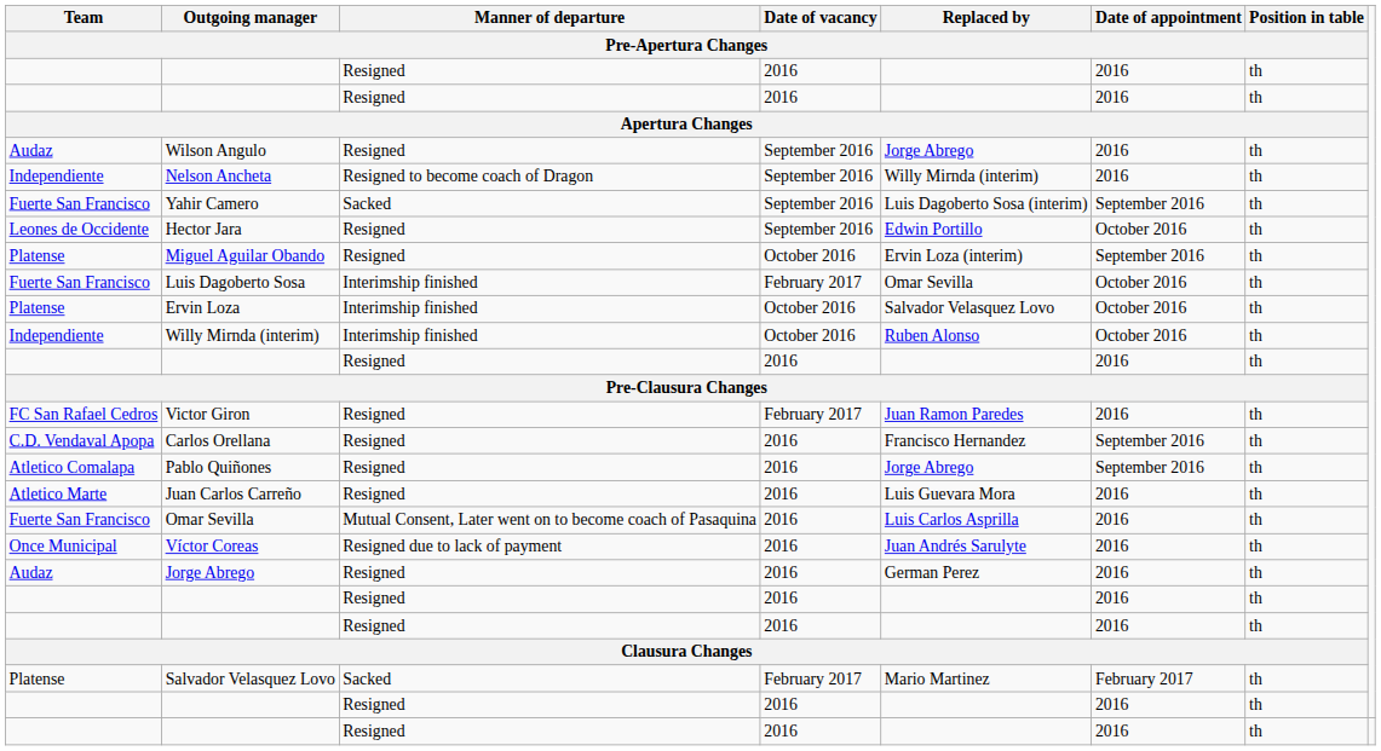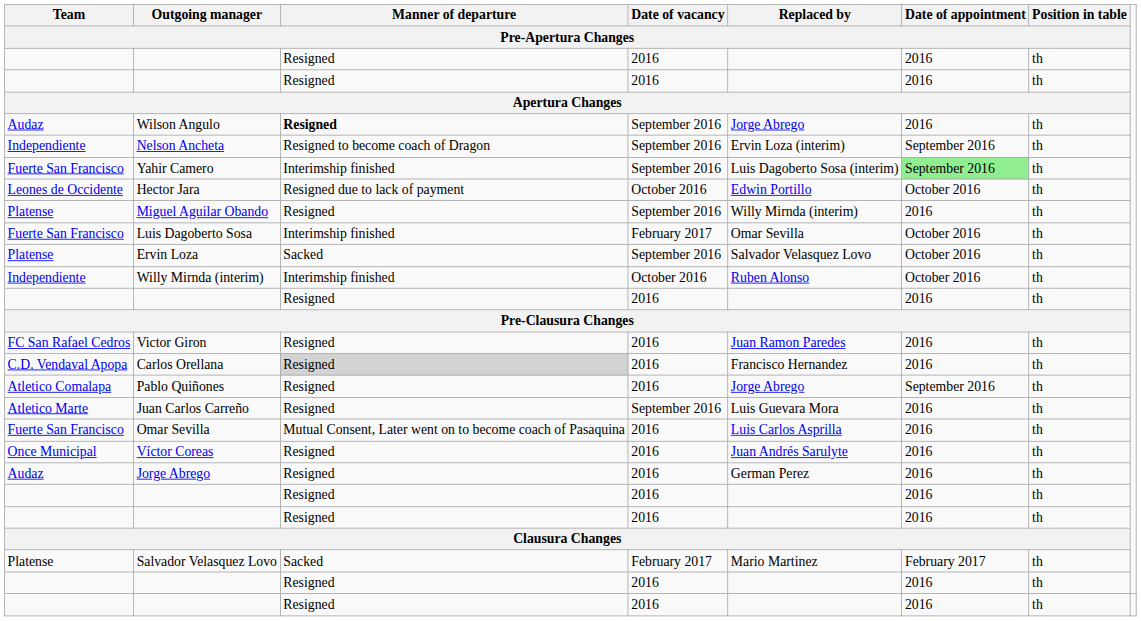Wilson Angulo | Manner of departure / Pre-Apertura Changes: normal -> bold
Nelson Ancheta | Replaced by / Pre-Apertura Changes: Willy Mirnda (interim) -> Ervin Loza (interim)
Nelson Ancheta | Date of appointment / Pre-Apertura Changes: 2016 -> September 2016
Yahir Camero | Manner of departure / Pre-Apertura Changes: Sacked -> Interimship finished
Yahir Camero | Date of appointment / Pre-Apertura Changes: no background -> lightgreen background
Hector Jara | Manner of departure / Pre-Apertura Changes: Resigned -> Resigned due to lack of payment
Hector Jara | Date of vacancy / Pre-Apertura Changes: September 2016 -> October 2016
Miguel Aguilar Obando | Date of vacancy / Pre-Apertura Changes: October 2016 -> September 2016
Miguel Aguilar Obando | Replaced by / Pre-Apertura Changes: Ervin Loza (interim) -> Willy Mirnda (interim)
Miguel Aguilar Obando | Date of appointment / Pre-Apertura Changes: September 2016 -> 2016
Ervin Loza | Manner of departure / Pre-Apertura Changes: Interimship finished -> Sacked
Ervin Loza | Date of vacancy / Pre-Apertura Changes: October 2016 -> September 2016
Victor Giron | Date of vacancy / Pre-Apertura Changes: February 2017 -> 2016
Carlos Orellana | Manner of departure / Pre-Apertura Changes: no background -> lightgrey background
Carlos Orellana | Date of appointment / Pre-Apertura Changes: September 2016 -> 2016
Juan Carlos Carreño | Date of vacancy / Pre-Apertura Changes: 2016 -> September 2016
Víctor Coreas | Manner of departure / Pre-Apertura Changes: Resigned due to lack of payment -> Resigned
